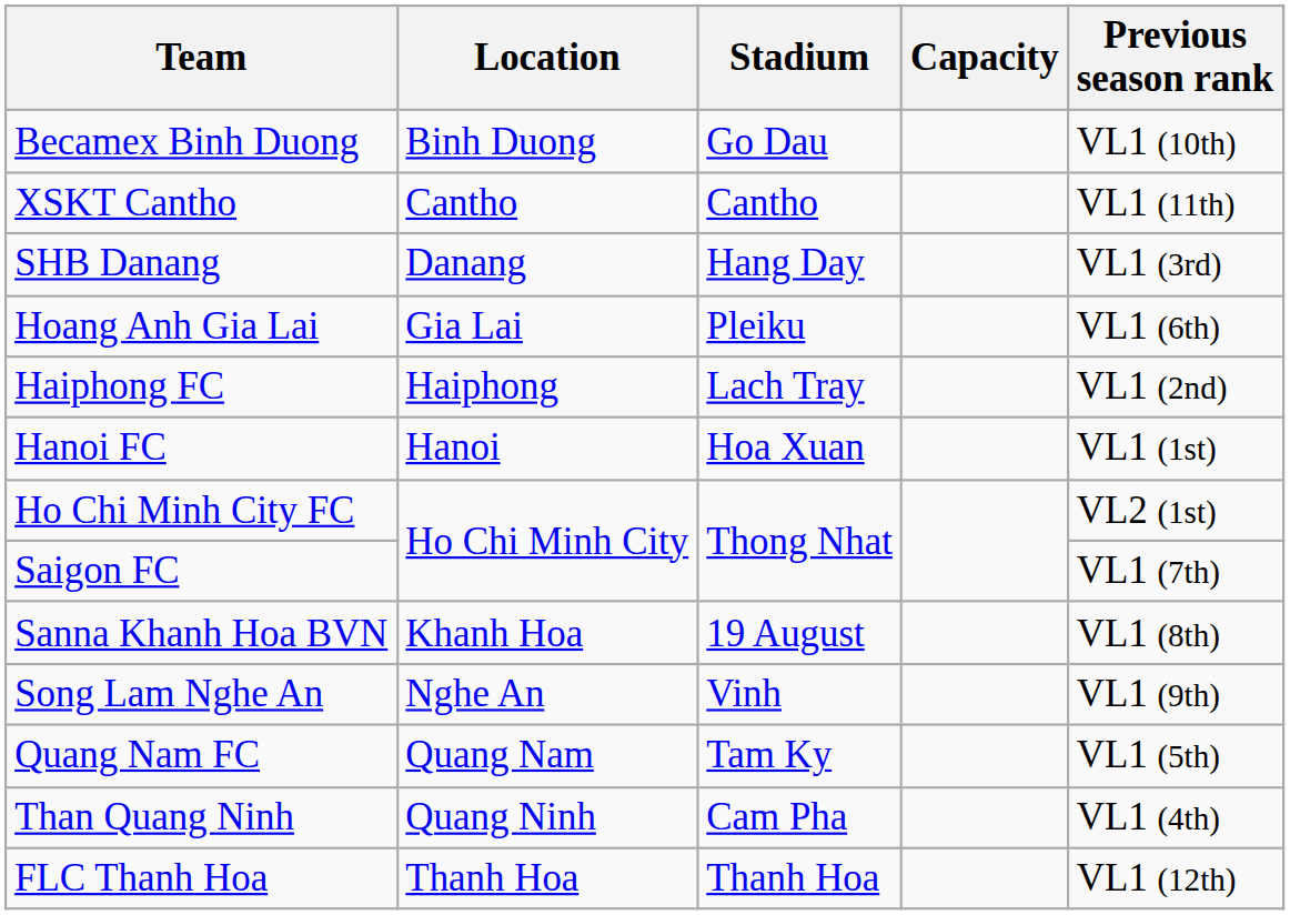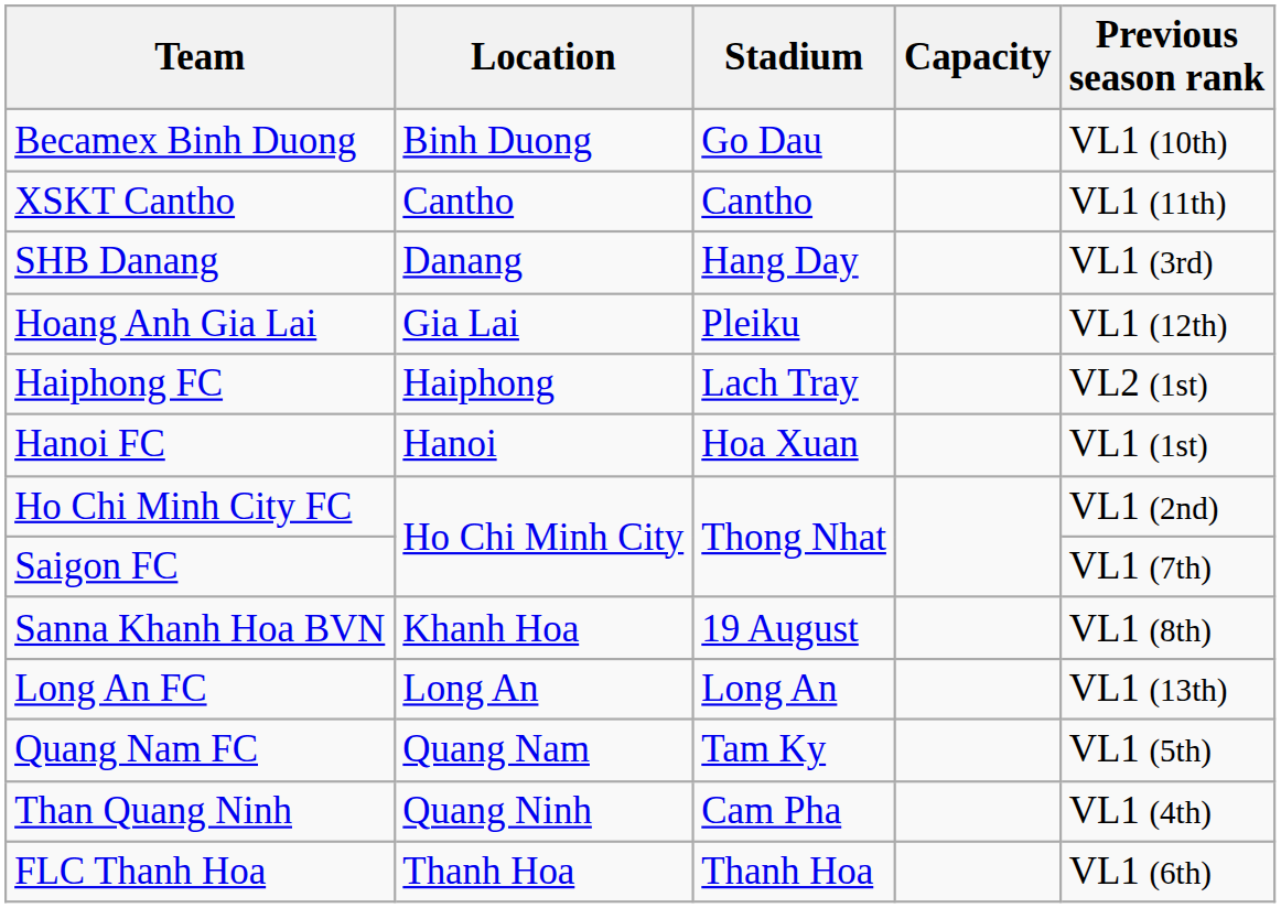Hoang Anh Gia Lai | Previous season rank: VL1 (6th) -> VL1 (12th)
Haiphong FC | Previous season rank: VL1 (2nd) -> VL2 (1st)
Ho Chi Minh City FC | Previous season rank: VL2 (1st) -> VL1 (2nd)
+ row: Long An FC | Long An | Long An | VL1 (13th)
- row: Song Lam Nghe An | Nghe An | Vinh | VL1 (9th)
FLC Thanh Hoa | Previous season rank: VL1 (12th) -> VL1 (6th)
